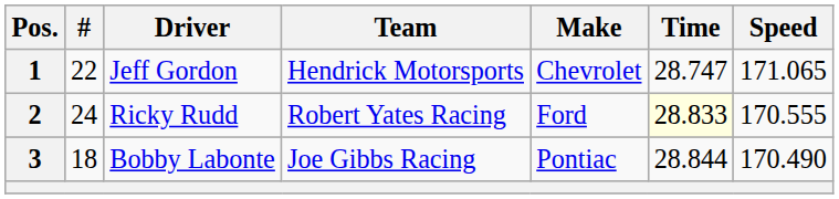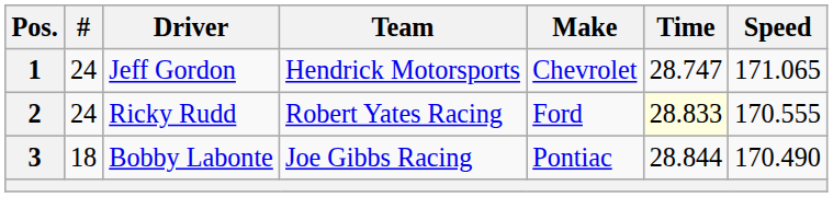1 | #: 22 -> 24
